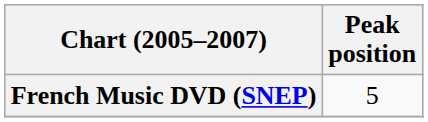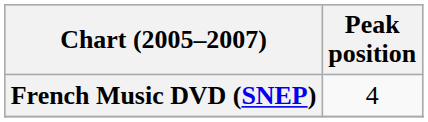French Music DVD (SNEP) | Peak position: 5 -> 4
